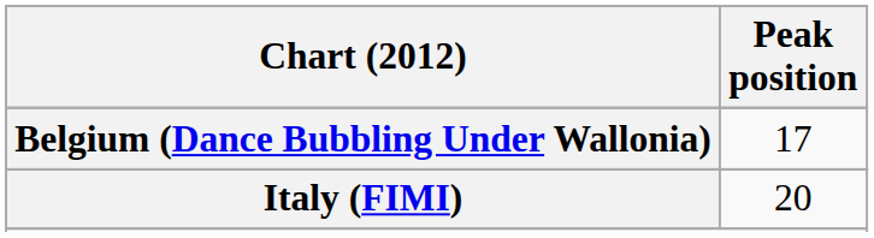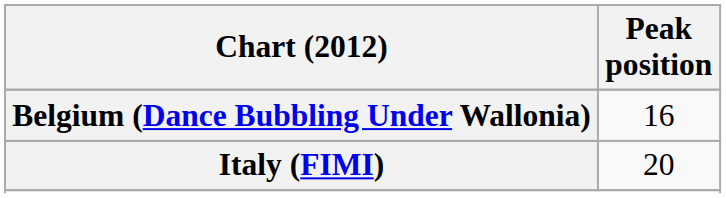Belgium (Dance Bubbling Under Wallonia) | Peak position: 17 -> 16
